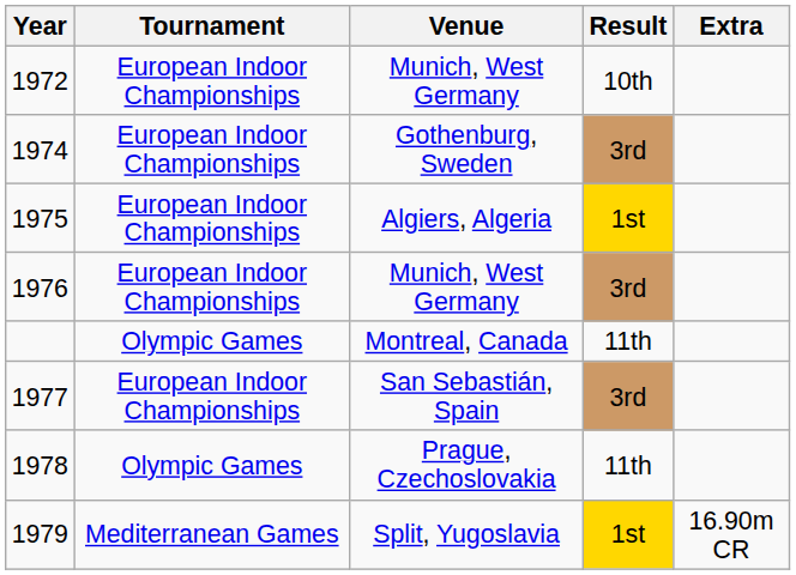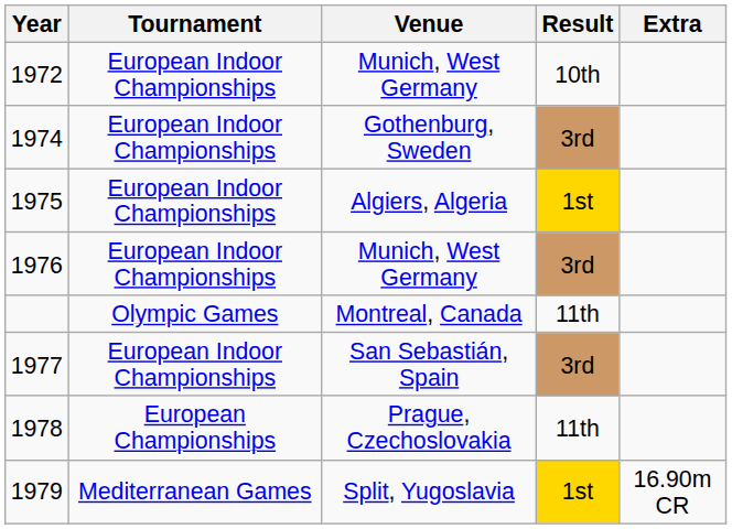1978 | Tournament: Olympic Games -> European Championships
